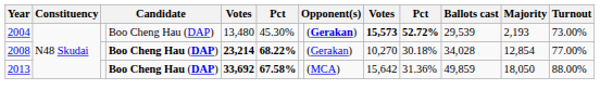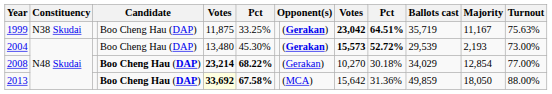+ row: 1999 | N38 Skudai | Boo Cheng Hau (DAP) | 11,875 | 33.25% | (Gerakan) | 23,042 | 64.51% | 35,719 | 11,167 | 75.63%
2008 | Ballots cast: 34,028 -> 34,029
2013 | column 5: no background -> lightyellow background
